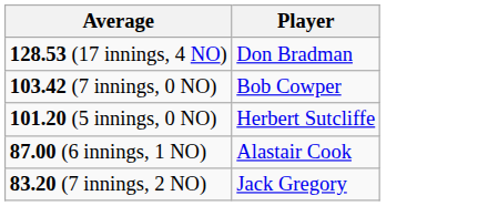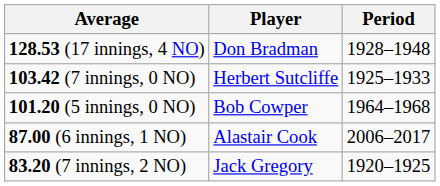+ column: Period | 1928–1948 | 1925–1933 | 1964–1968 | 2006–2017 | 1920–1925
103.42 (7 innings, 0 NO) | Player: Bob Cowper -> Herbert Sutcliffe
101.20 (5 innings, 0 NO) | Player: Herbert Sutcliffe -> Bob Cowper
